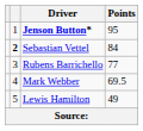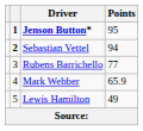Jenson Button* | column 2: normal -> bold
Sebastian Vettel | Points: 84 -> 94
Mark Webber | Points: 69.5 -> 65.9
